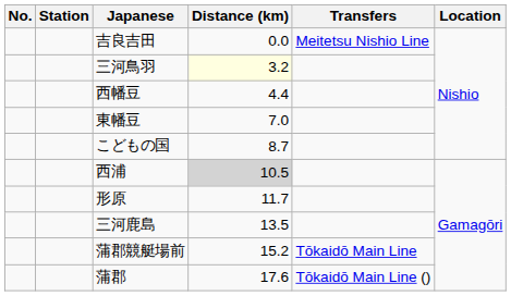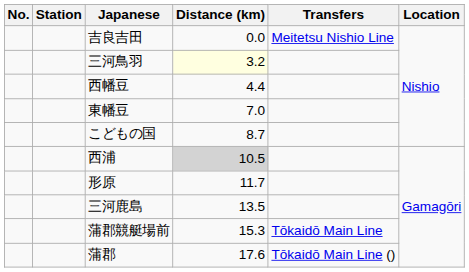蒲郡競艇場前 | Distance (km): 15.2 -> 15.3
